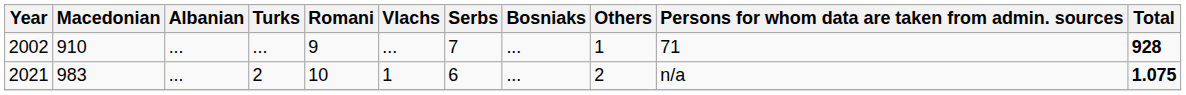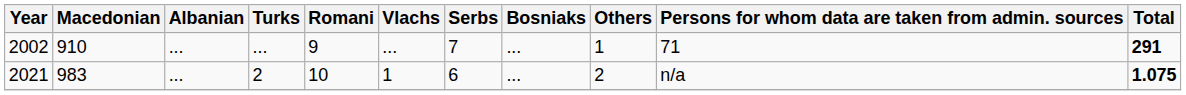2002 | Total: 928 -> 291
